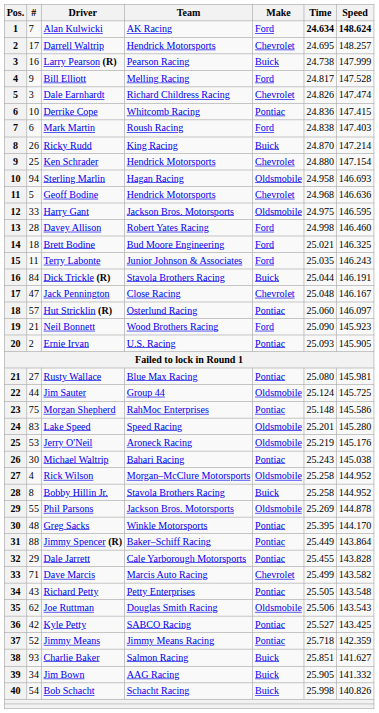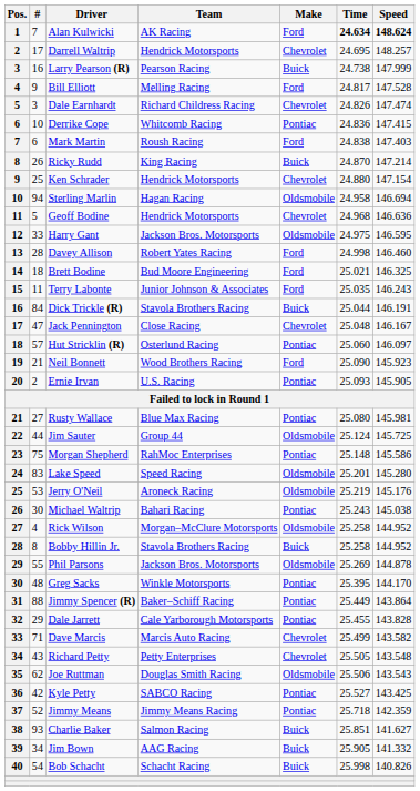Sterling Marlin | Speed: 146.693 -> 146.694
Richard Petty | Make: Pontiac -> Chevrolet
